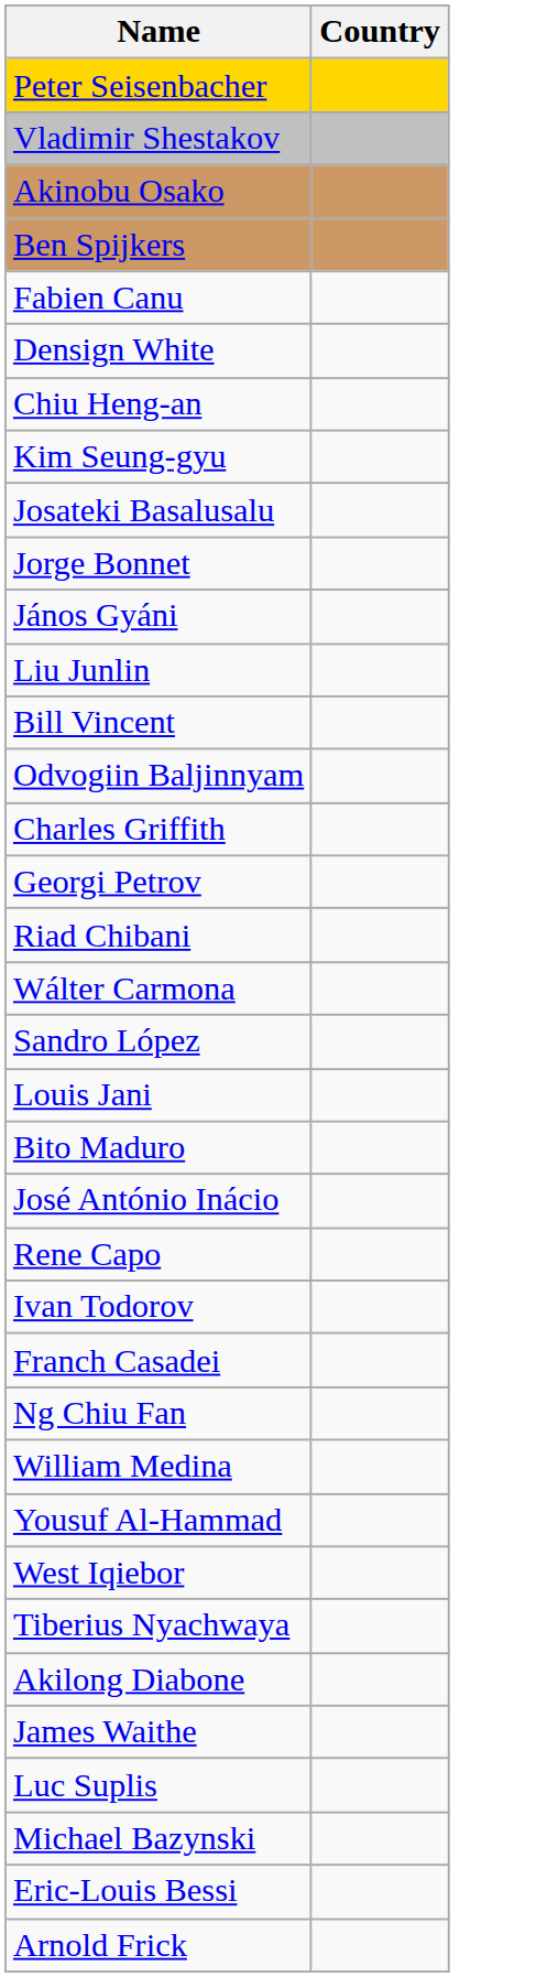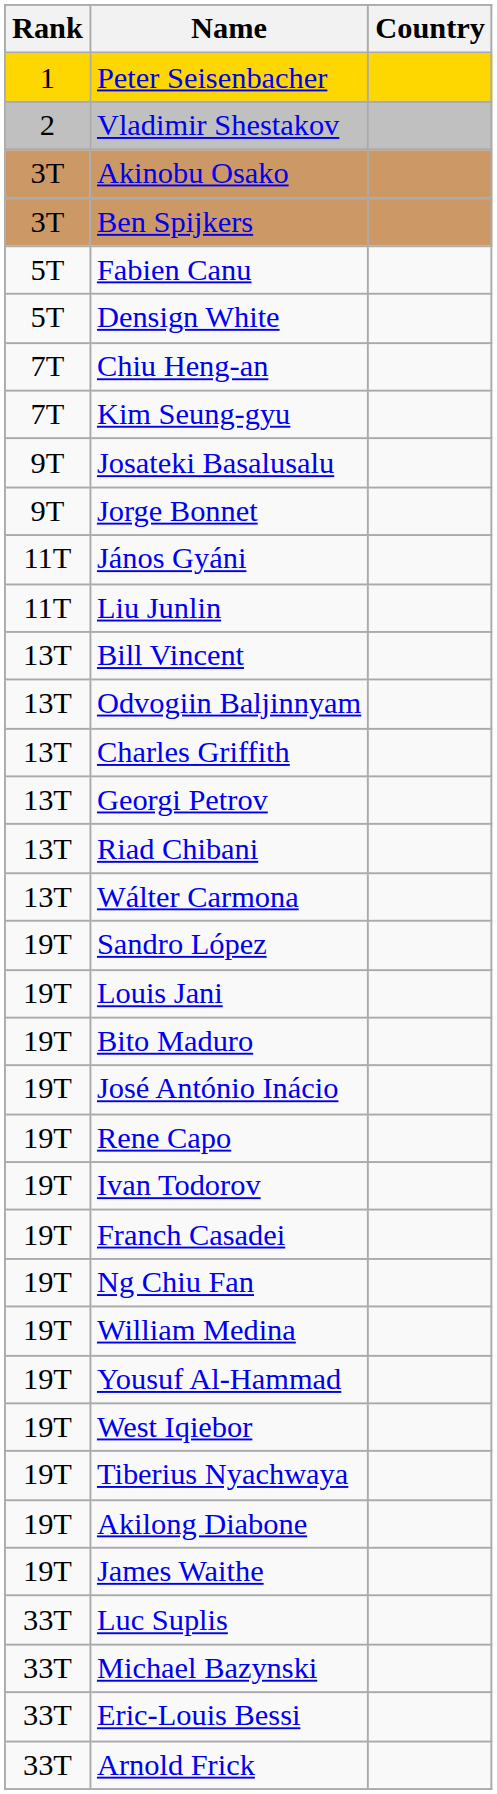+ column: Rank | 1 | 2 | 3T | 3T | 5T | 5T | 7T | 7T | 9T | 9T | 11T | 11T | 13T | 13T | 13T | 13T | 13T | 13T | 19T | 19T | 19T | 19T | 19T | 19T | 19T | 19T | 19T | 19T | 19T | 19T | 19T | 19T | 33T | 33T | 33T | 33T
